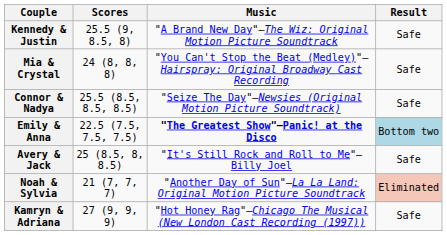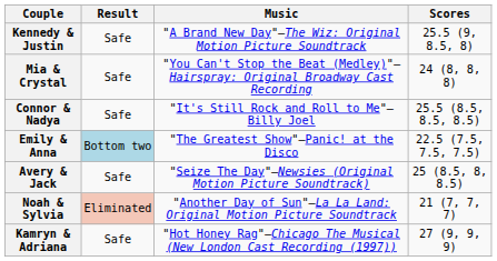columns swapped: Scores <-> Result
Connor & Nadya | Music: "Seize The Day"—Newsies (Original Motion Picture Soundtrack) -> "It's Still Rock and Roll to Me"—Billy Joel
Emily & Anna | Music: bold -> normal
Avery & Jack | Music: "It's Still Rock and Roll to Me"—Billy Joel -> "Seize The Day"—Newsies (Original Motion Picture Soundtrack)
